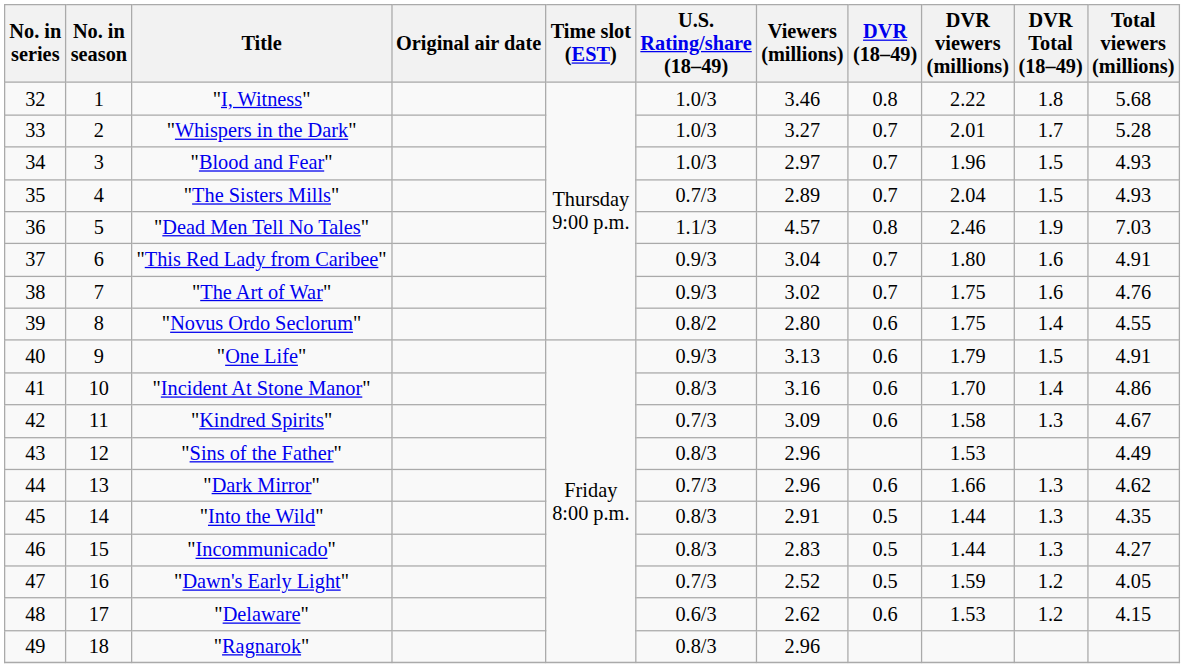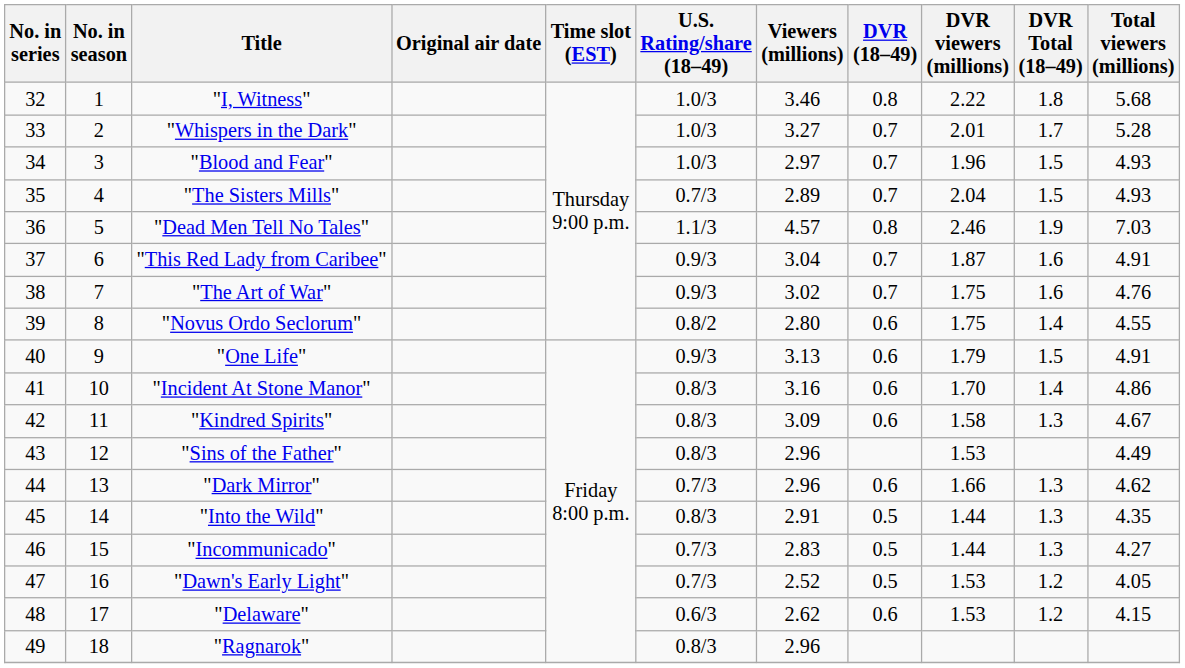"This Red Lady from Caribee" | DVR viewers (millions): 1.80 -> 1.87
"Kindred Spirits" | U.S. Rating/share (18–49): 0.7/3 -> 0.8/3
"Incommunicado" | U.S. Rating/share (18–49): 0.8/3 -> 0.7/3
"Dawn's Early Light" | DVR viewers (millions): 1.59 -> 1.53
